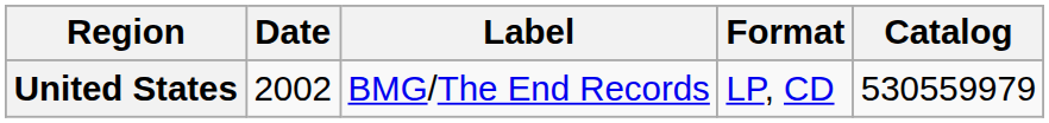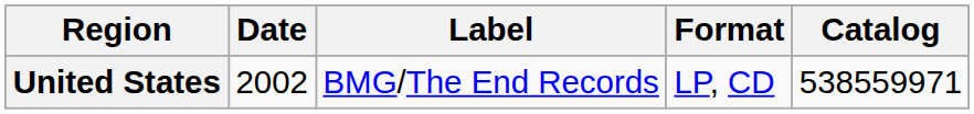United States | Catalog: 530559979 -> 538559971
